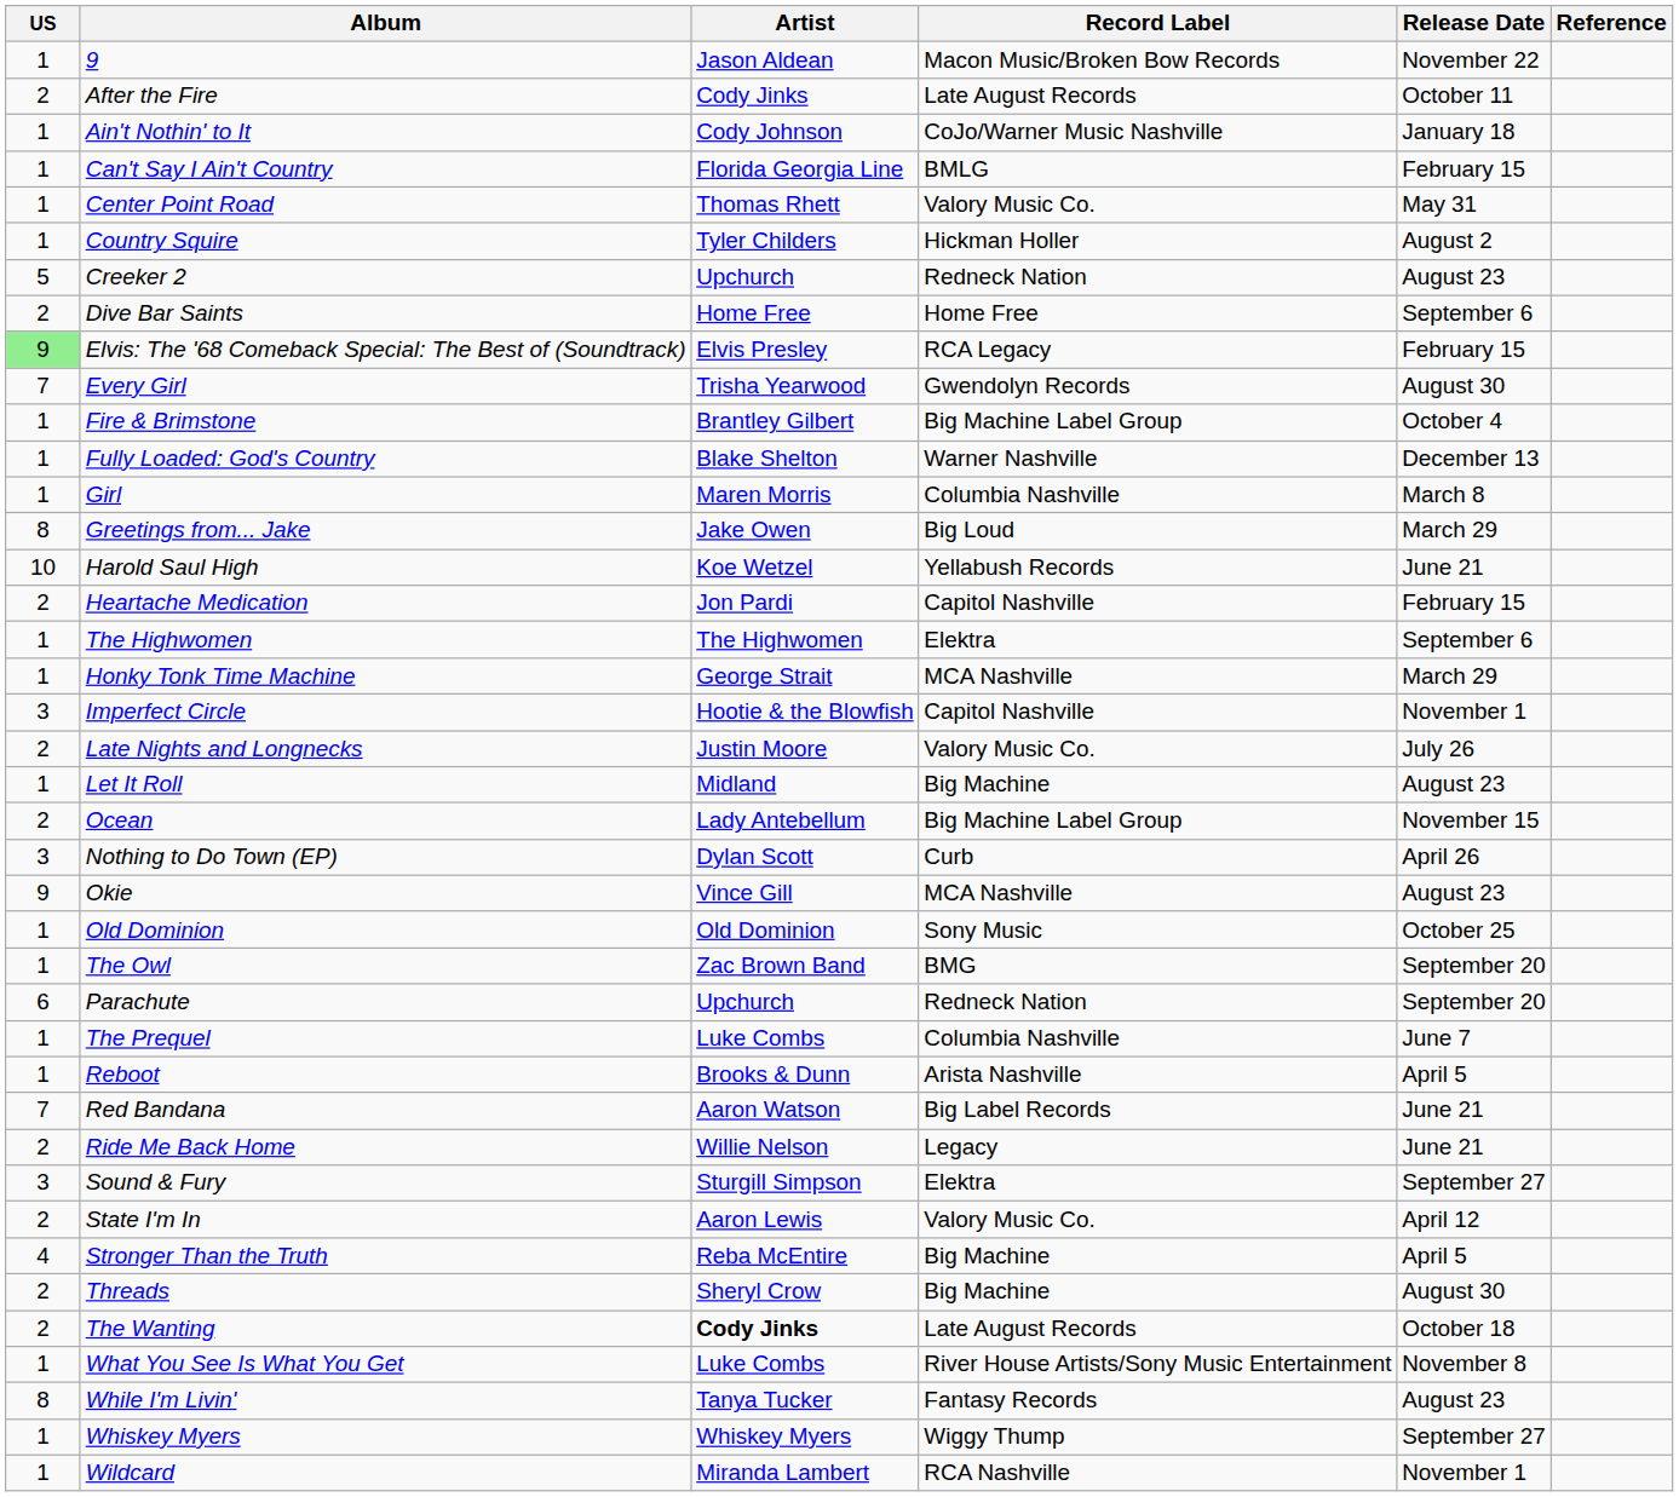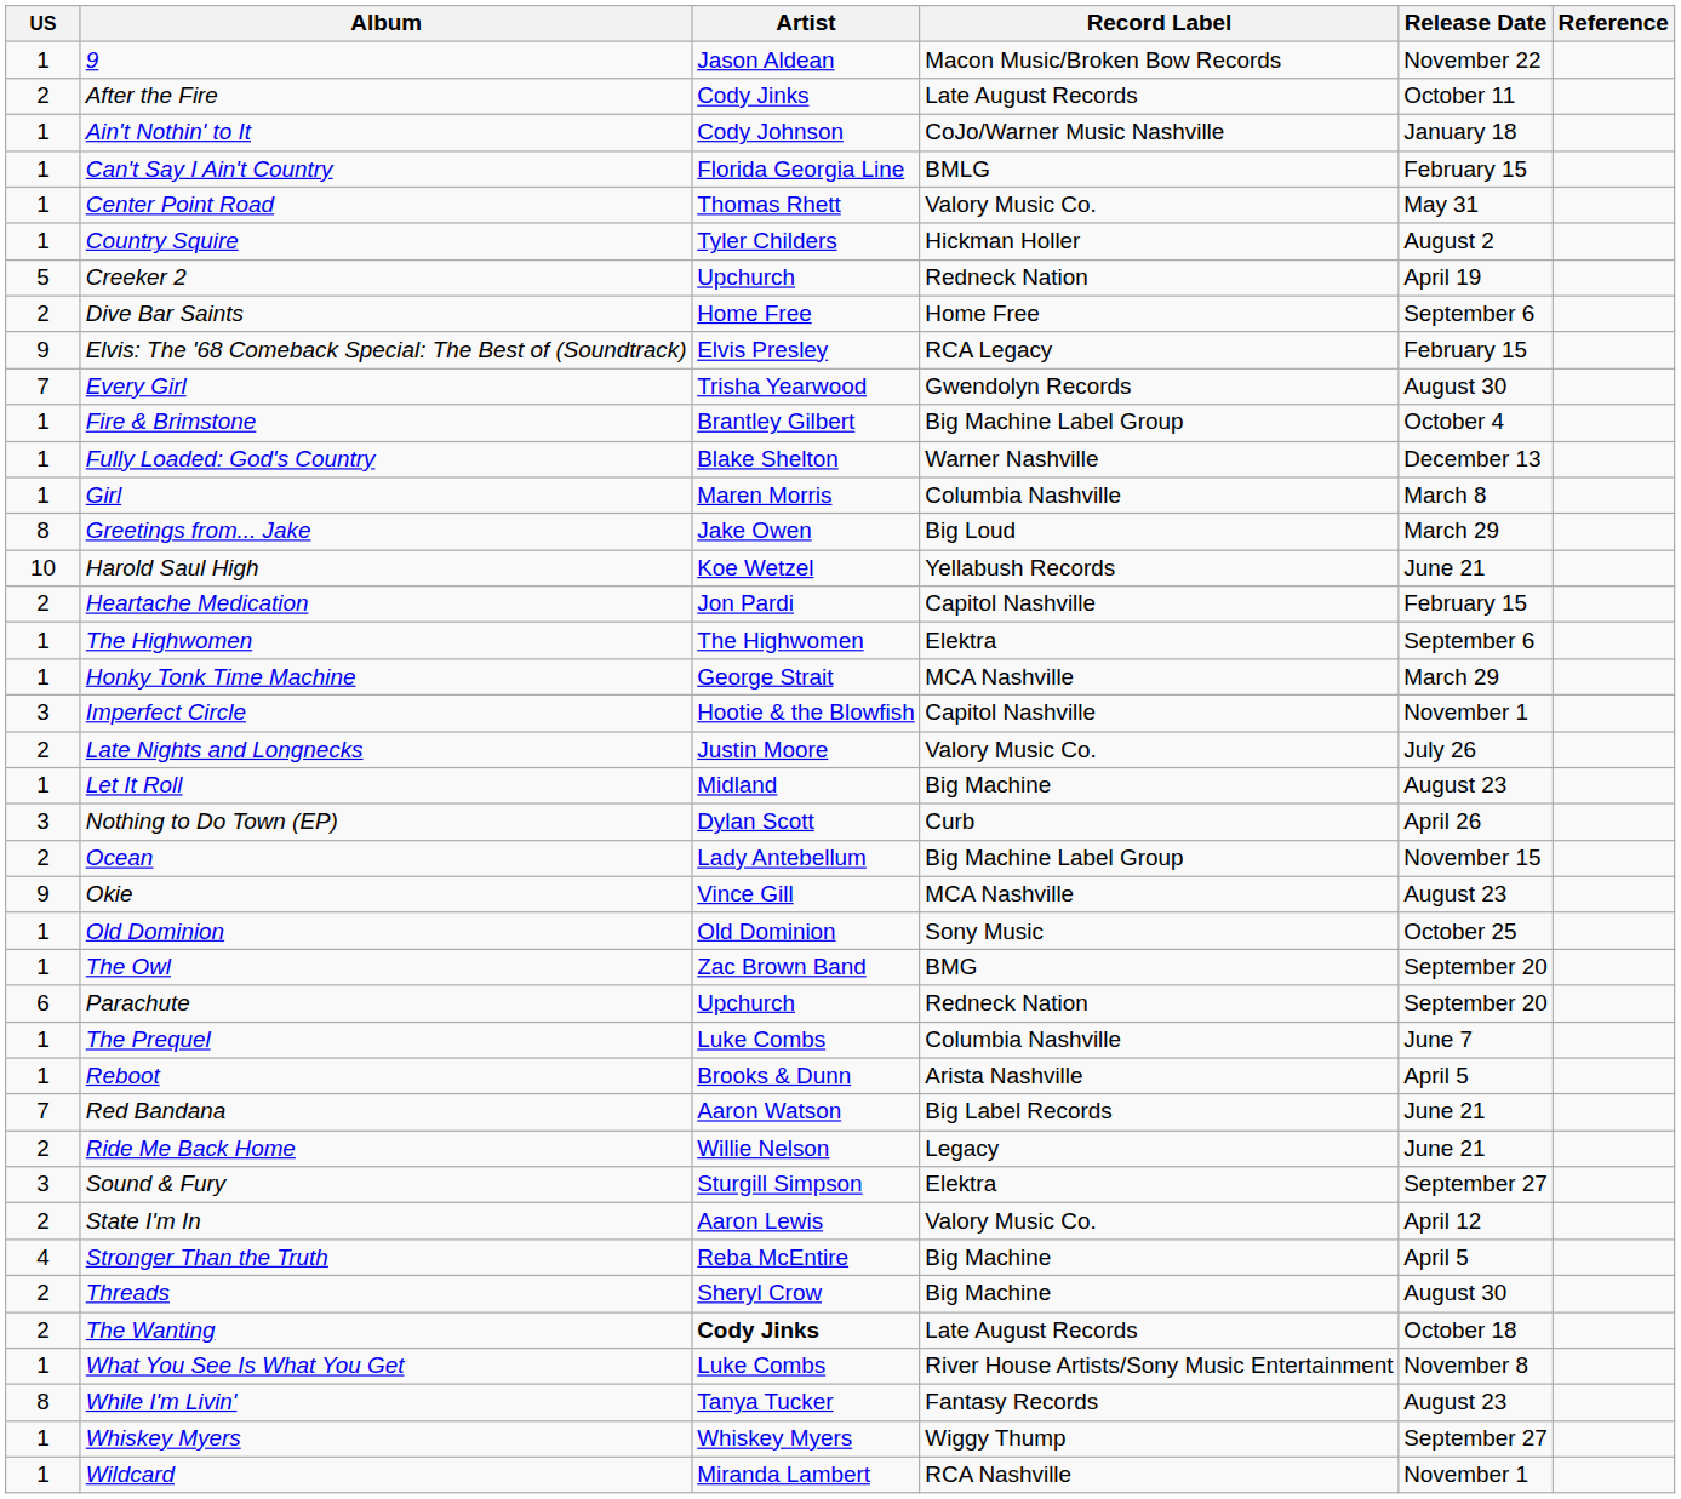Creeker 2 | Release Date: August 23 -> April 19
Elvis: The '68 Comeback Special: The Best of (Soundtrack) | US: lightgreen background -> no background
rows swapped: Nothing to Do Town (EP) <-> Ocean
